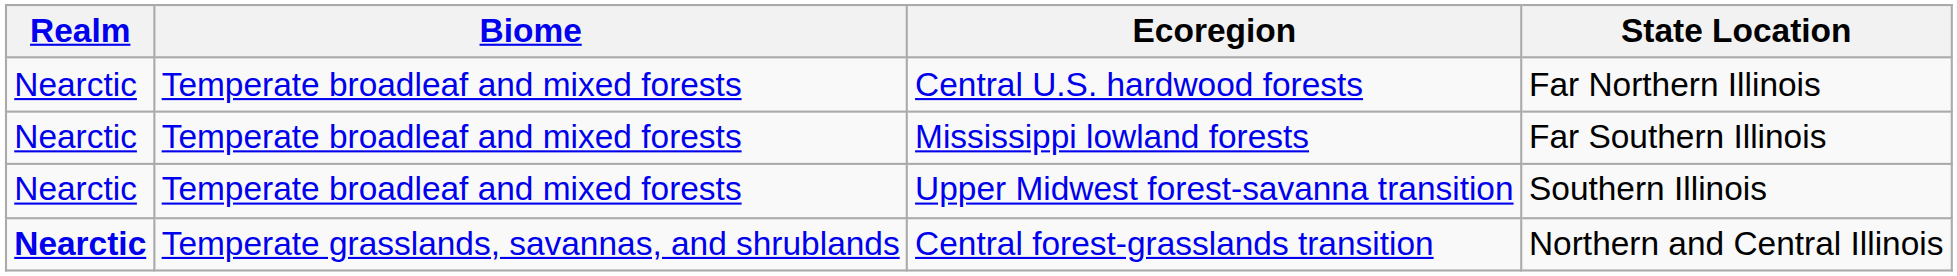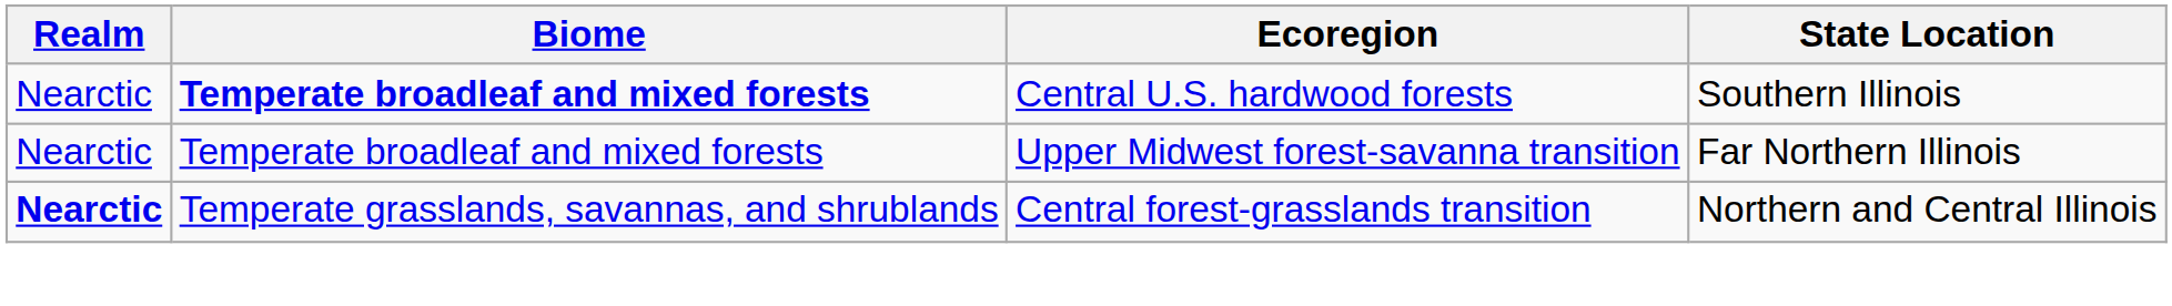Central U.S. hardwood forests | Biome: normal -> bold
Central U.S. hardwood forests | State Location: Far Northern Illinois -> Southern Illinois
- row: Nearctic | Temperate broadleaf and mixed forests | Mississippi lowland forests | Far Southern Illinois
Upper Midwest forest-savanna transition | State Location: Southern Illinois -> Far Northern Illinois
